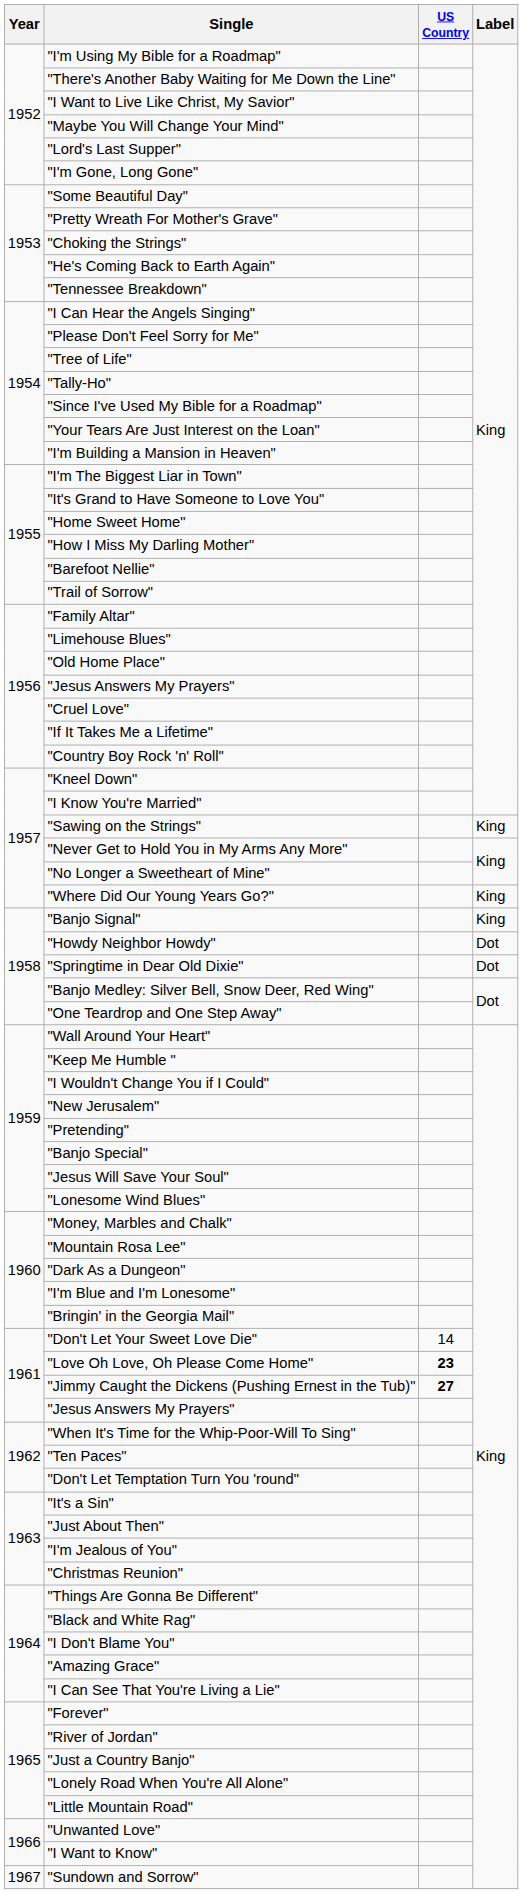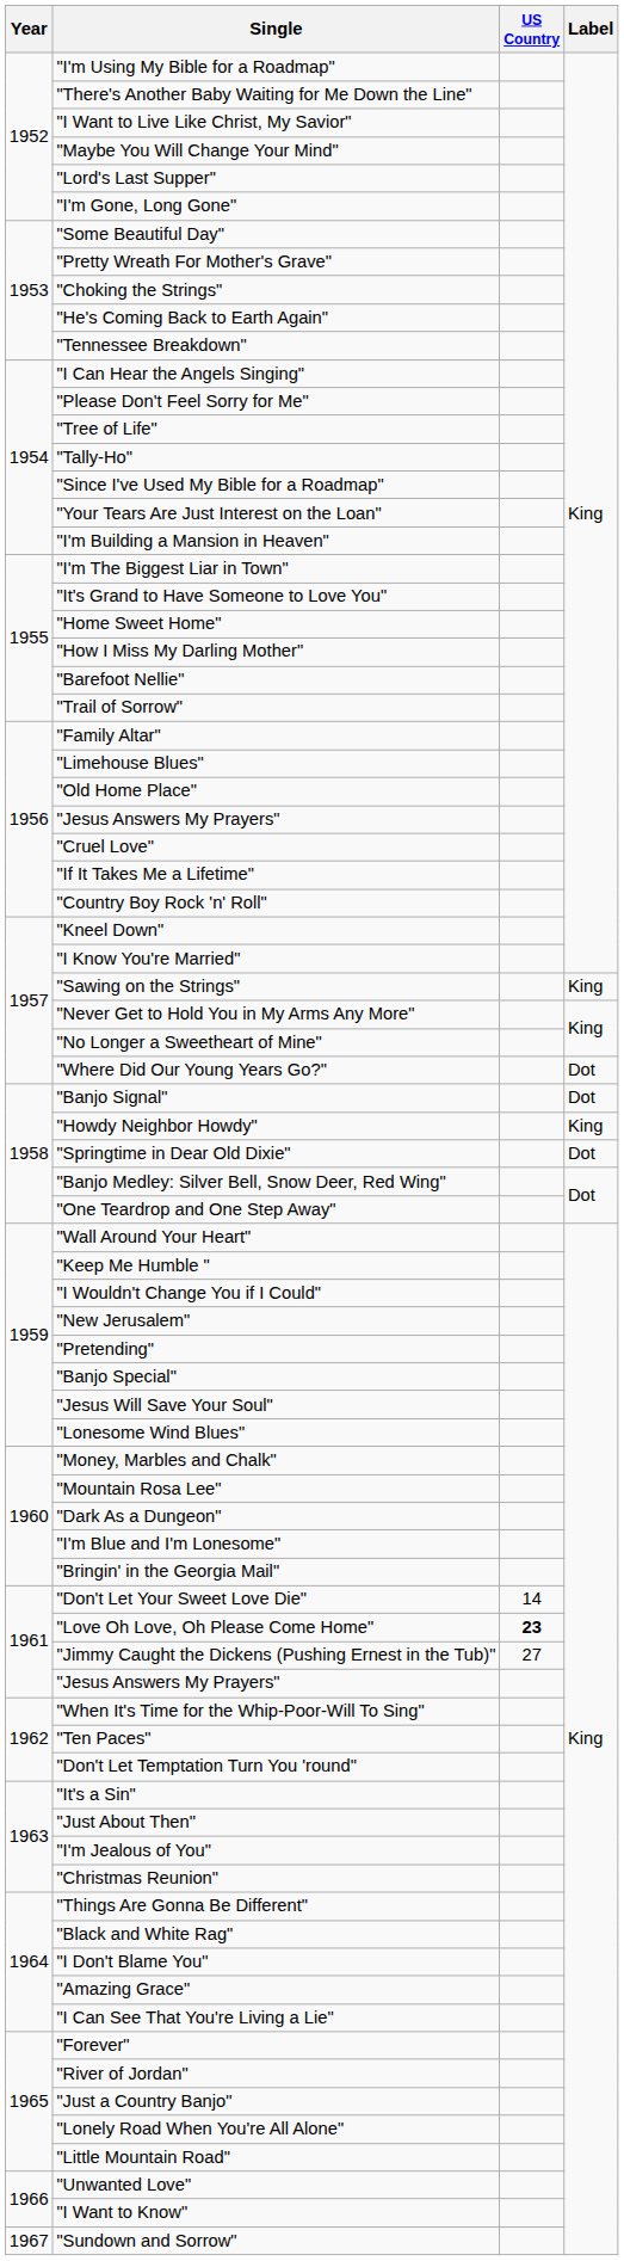"Where Did Our Young Years Go?" | Label: King -> Dot
"Banjo Signal" | Label: King -> Dot
"Howdy Neighbor Howdy" | Label: Dot -> King
"Jimmy Caught the Dickens (Pushing Ernest in the Tub)" | US Country: bold -> normal
